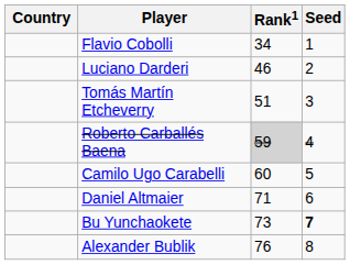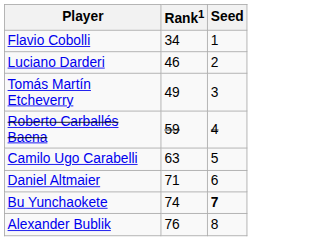- column: Country
Tomás Martín Etcheverry | Rank1: 51 -> 49
Roberto Carballés Baena | Rank1: lightgrey background -> no background
Camilo Ugo Carabelli | Rank1: 60 -> 63
Bu Yunchaokete | Rank1: 73 -> 74
